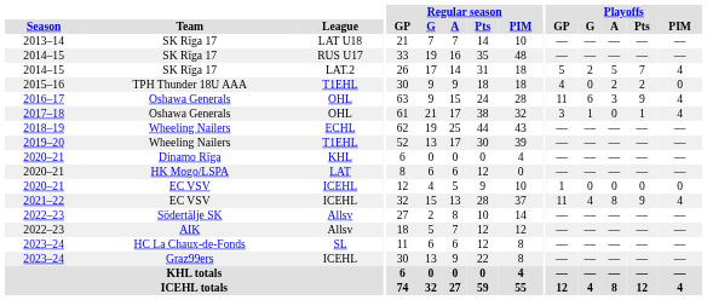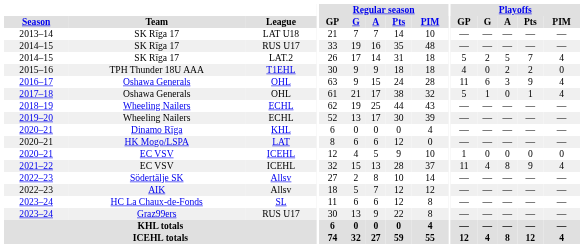2017–18 | Playoffs / GP: 3 -> 5
2019–20 | League: T1EHL -> ECHL
2023–24 / Graz99ers | League: ICEHL -> RUS U17
